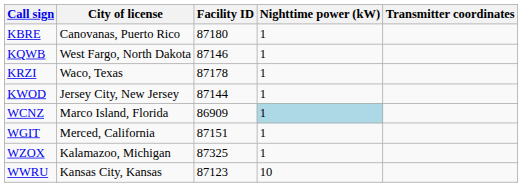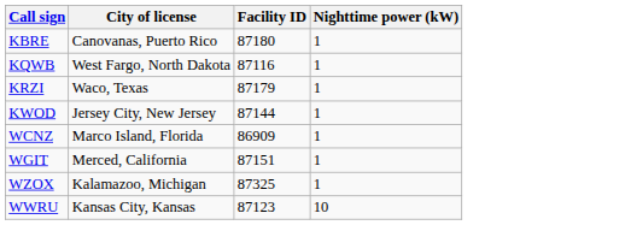- column: Transmitter coordinates
KQWB | Facility ID: 87146 -> 87116
KRZI | Facility ID: 87178 -> 87179
WCNZ | Nighttime power (kW): lightblue background -> no background
